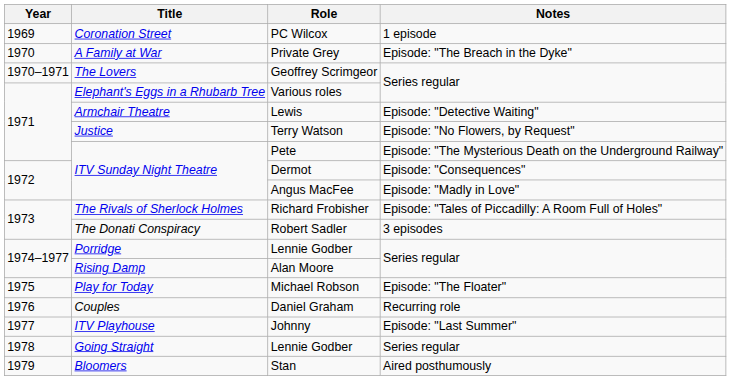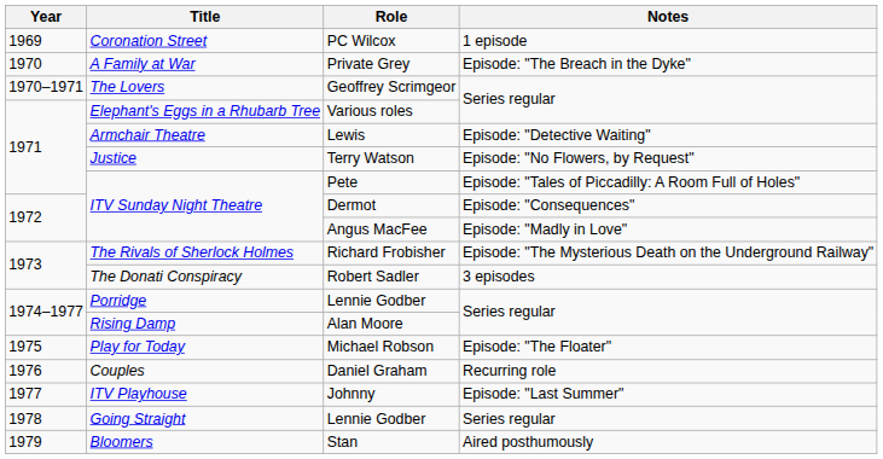Pete | Notes: Episode: "The Mysterious Death on the Underground Railway" -> Episode: "Tales of Piccadilly: A Room Full of Holes"
Richard Frobisher | Notes: Episode: "Tales of Piccadilly: A Room Full of Holes" -> Episode: "The Mysterious Death on the Underground Railway"
